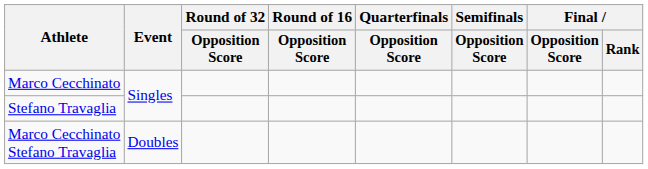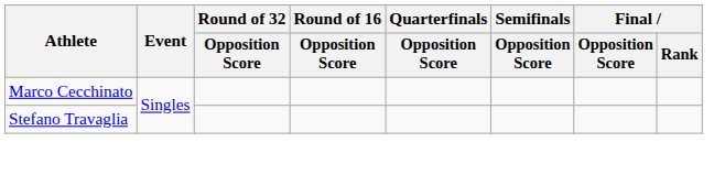- row: Marco Cecchinato Stefano Travaglia | Doubles
